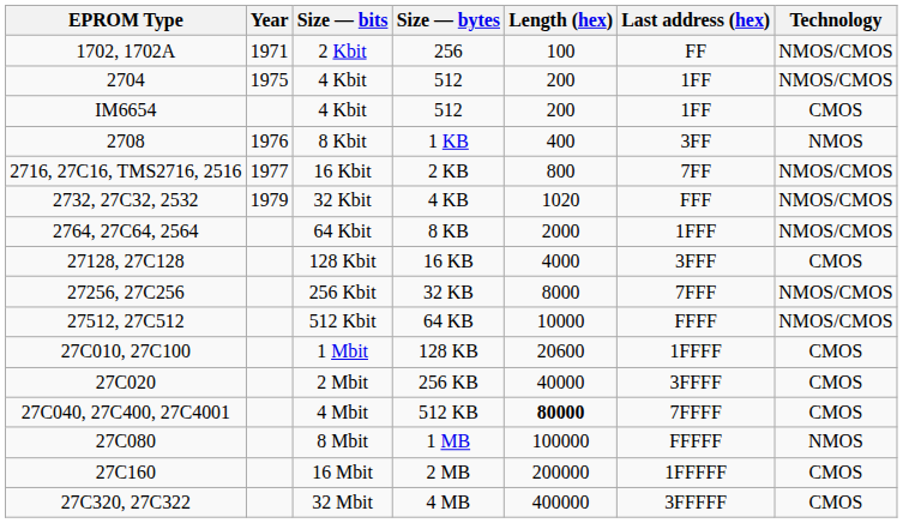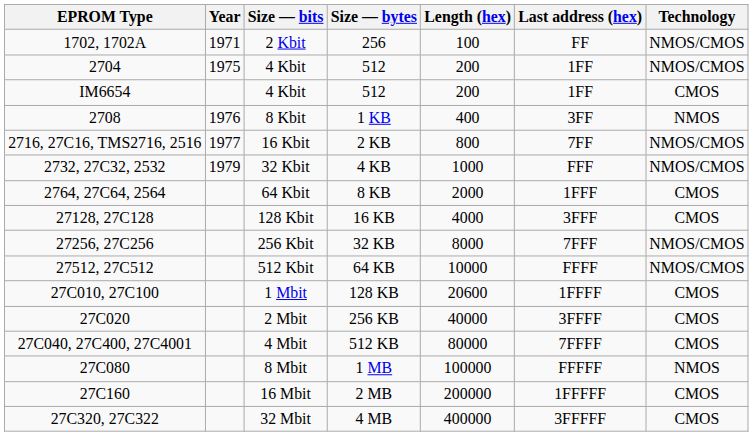32 Kbit | Length (hex): 1020 -> 1000
64 Kbit | Technology: NMOS/CMOS -> CMOS
4 Mbit | Length (hex): bold -> normal
